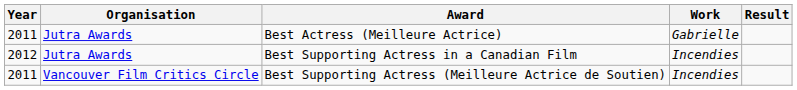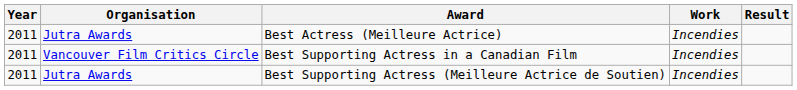Best Actress (Meilleure Actrice) | Work: Gabrielle -> Incendies
Best Supporting Actress in a Canadian Film | Year: 2012 -> 2011
Best Supporting Actress in a Canadian Film | Organisation: Jutra Awards -> Vancouver Film Critics Circle
Best Supporting Actress (Meilleure Actrice de Soutien) | Organisation: Vancouver Film Critics Circle -> Jutra Awards
